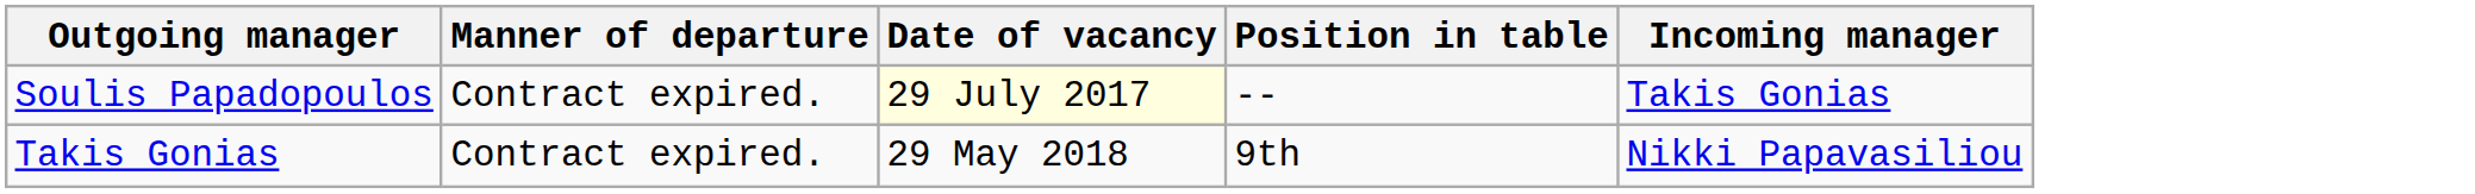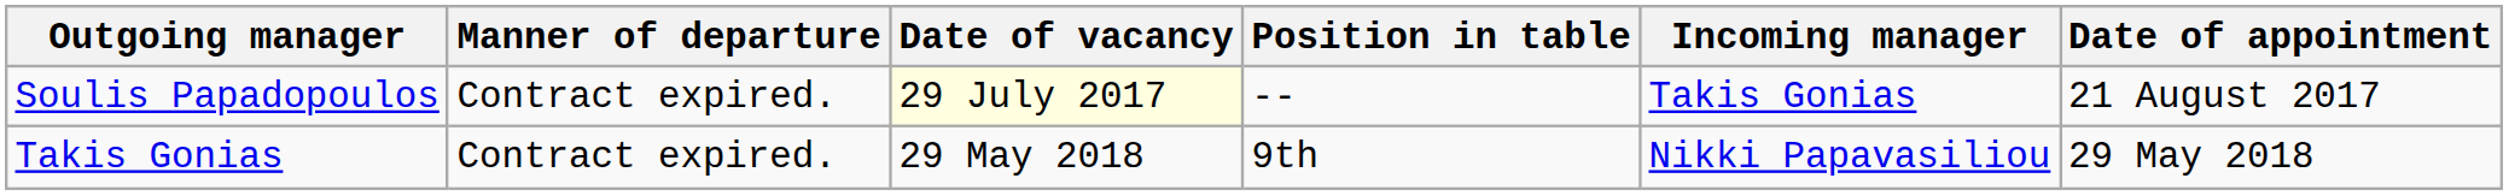+ column: Date of appointment | 21 August 2017 | 29 May 2018
